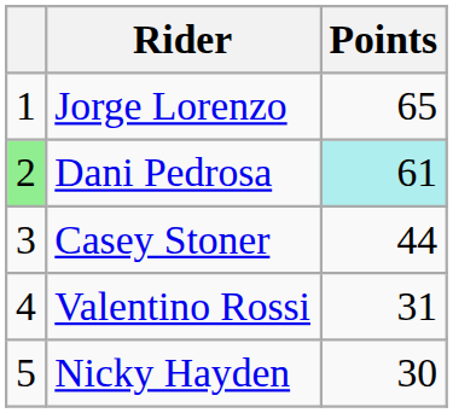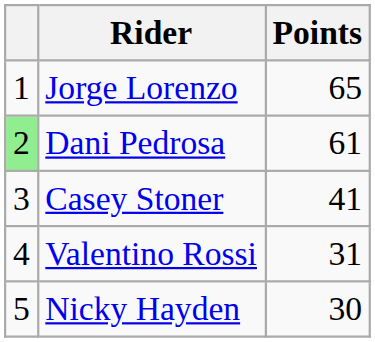Dani Pedrosa | Points: paleturquoise background -> no background
Casey Stoner | Points: 44 -> 41
